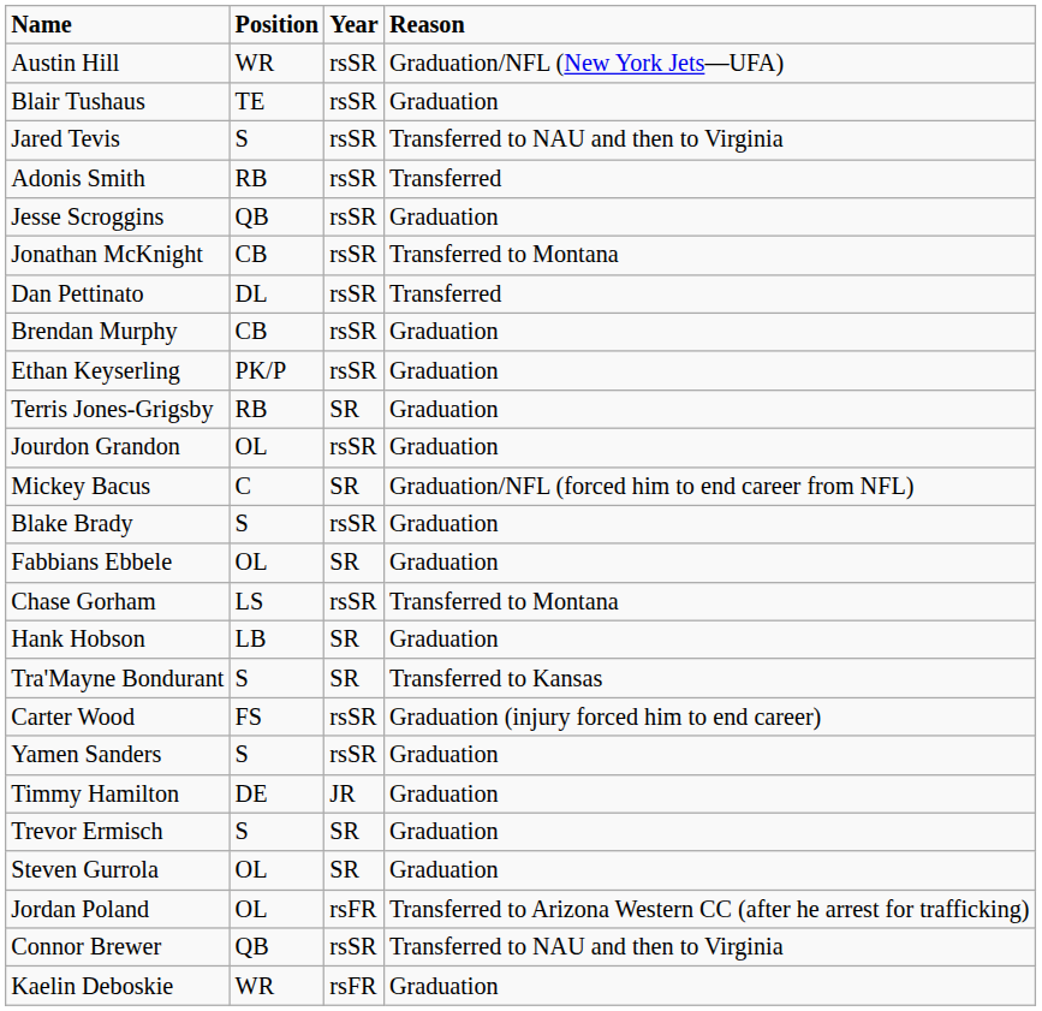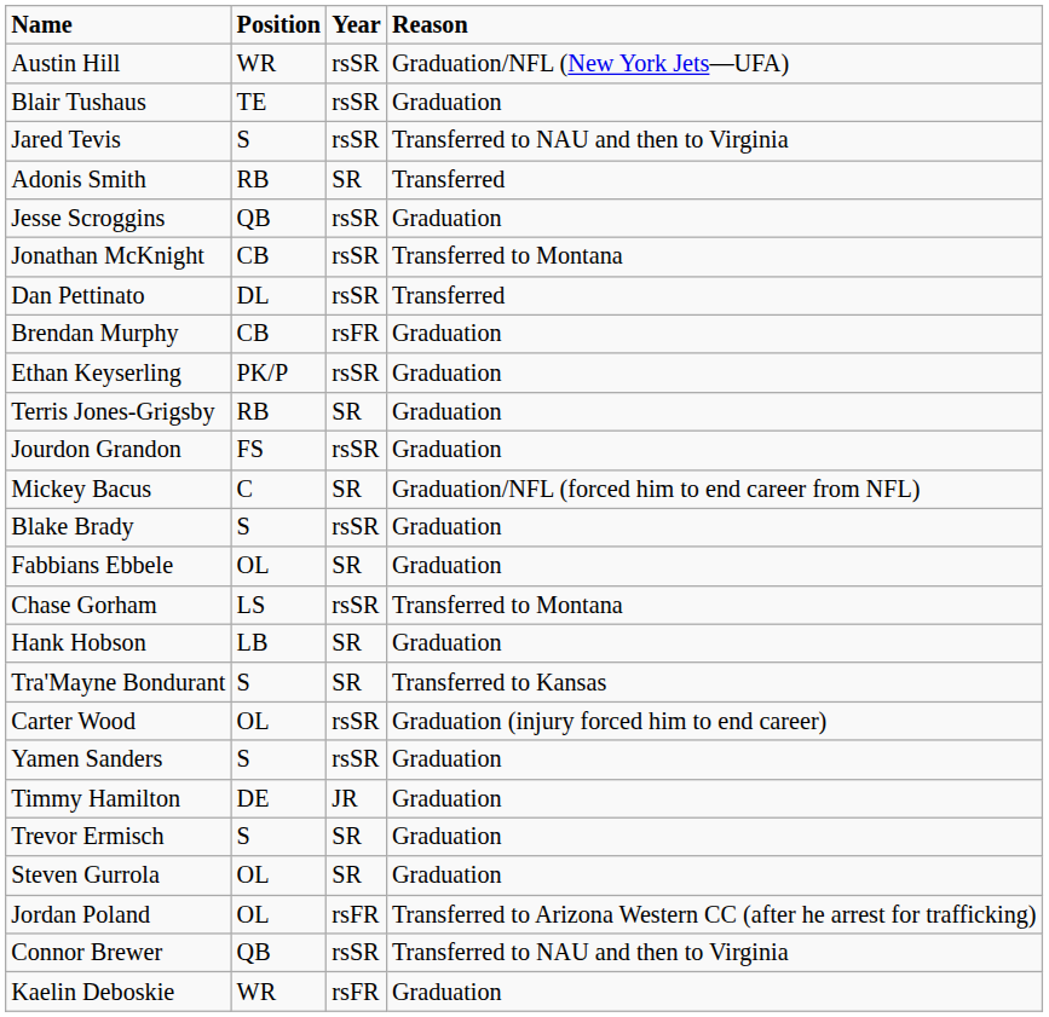Adonis Smith | Year: rsSR -> SR
Brendan Murphy | Year: rsSR -> rsFR
Jourdon Grandon | Position: OL -> FS
Carter Wood | Position: FS -> OL
